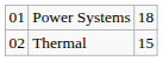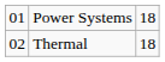Thermal | column 3: 15 -> 18
